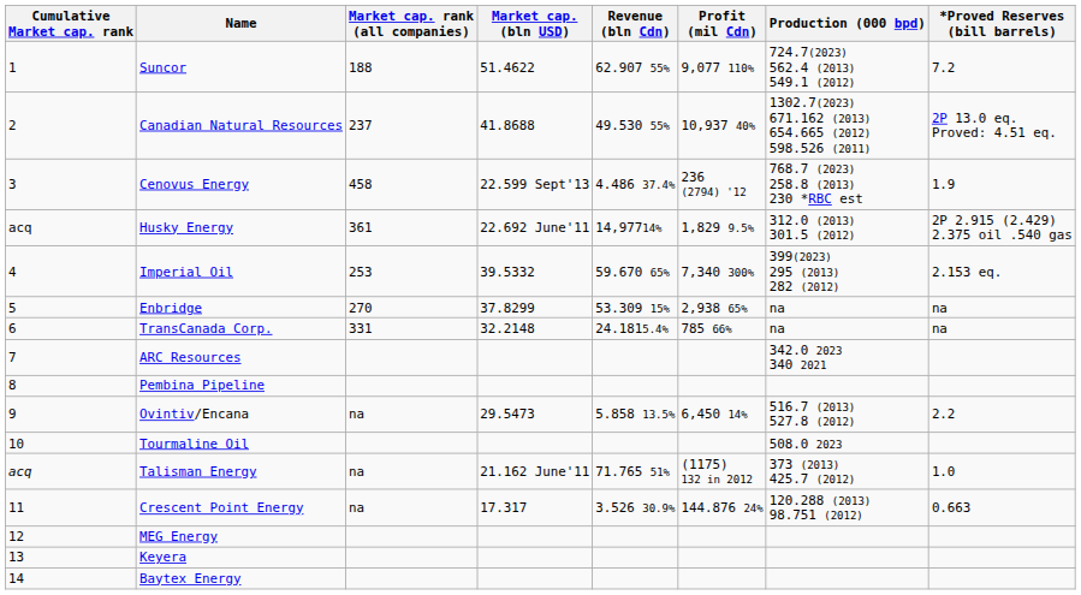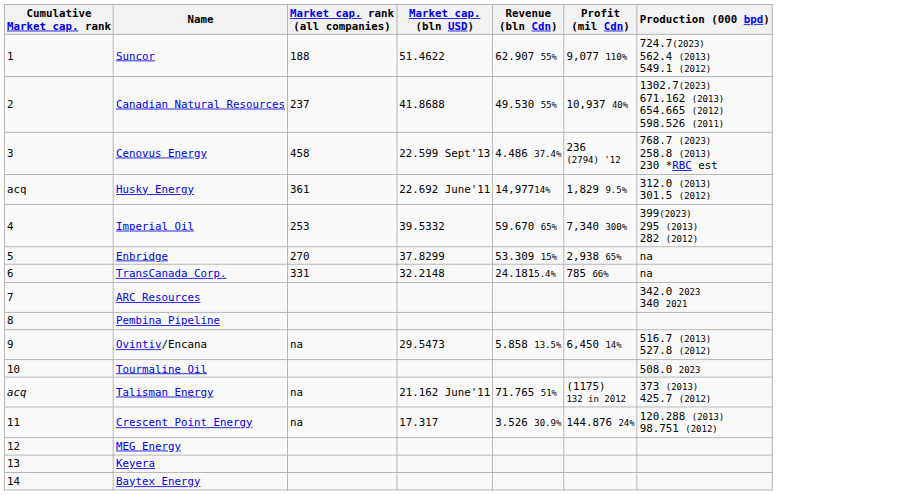- column: *Proved Reserves (bill barrels) | 7.2 | 2P 13.0 eq. Proved: 4.51 eq. | 1.9 | 2P 2.915 (2.429) 2.375 oil .540 gas | 2.153 eq. | na | na | 2.2 | 1.0 | 0.663
